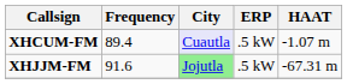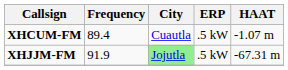XHCUM-FM | City: lavender background -> no background
XHJJM-FM | Frequency: 91.6 -> 91.9
